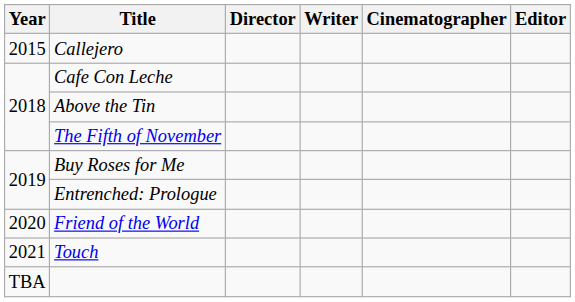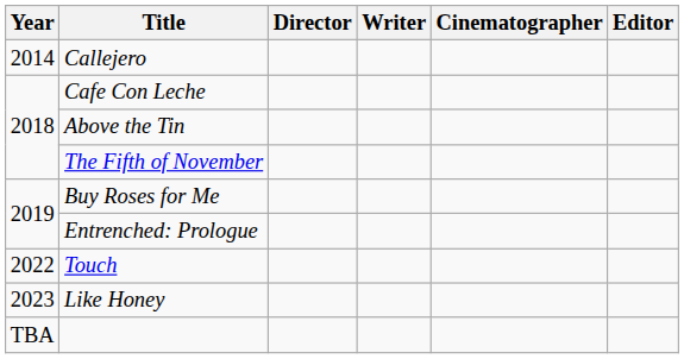Callejero | Year: 2015 -> 2014
- row: 2020 | Friend of the World
Touch | Year: 2021 -> 2022
+ row: 2023 | Like Honey
